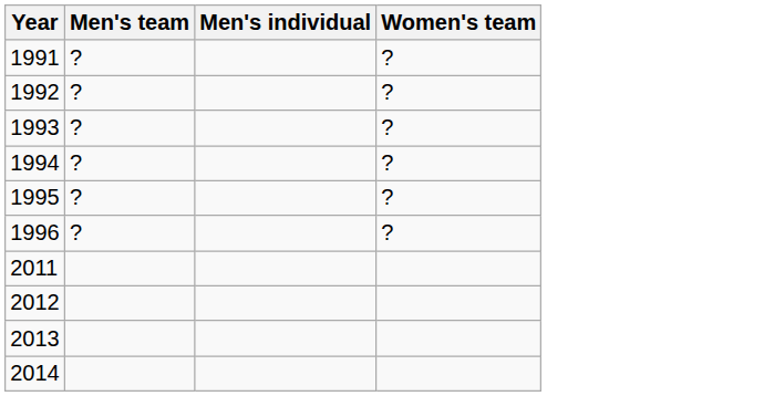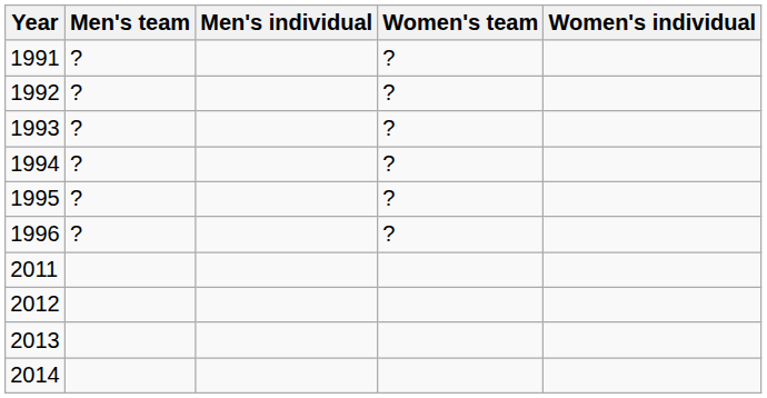+ column: Women's individual
